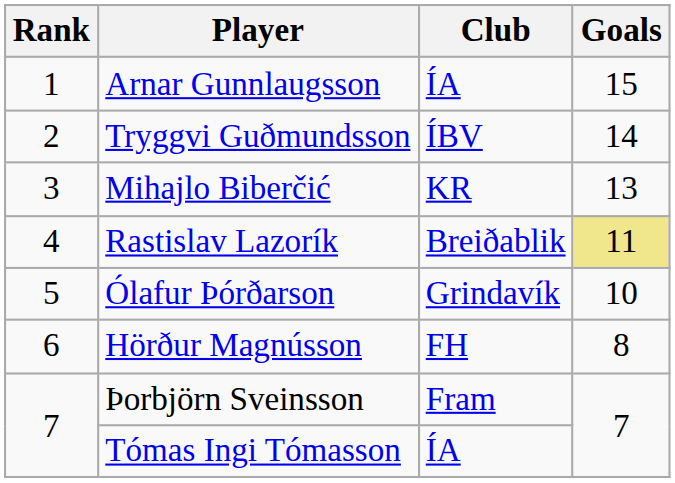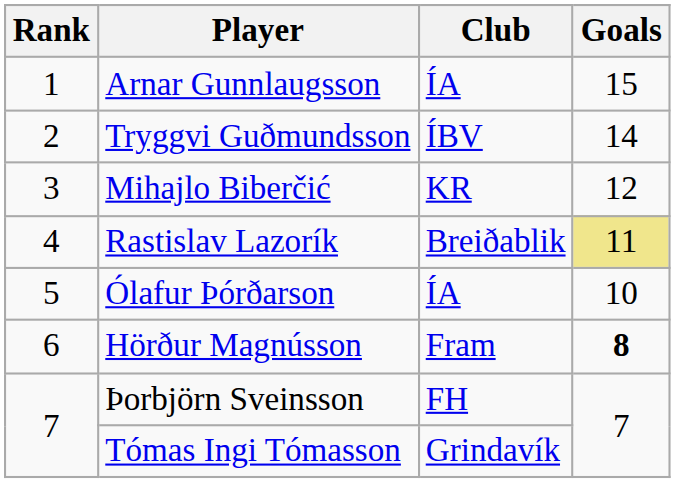Mihajlo Biberčić | Goals: 13 -> 12
Ólafur Þórðarson | Club: Grindavík -> ÍA
Hörður Magnússon | Club: FH -> Fram
Hörður Magnússon | Goals: normal -> bold
Þorbjörn Sveinsson | Club: Fram -> FH
Tómas Ingi Tómasson | Club: ÍA -> Grindavík
